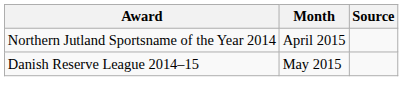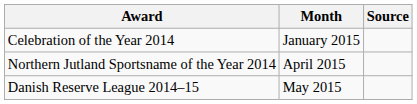+ row: Celebration of the Year 2014 | January 2015
